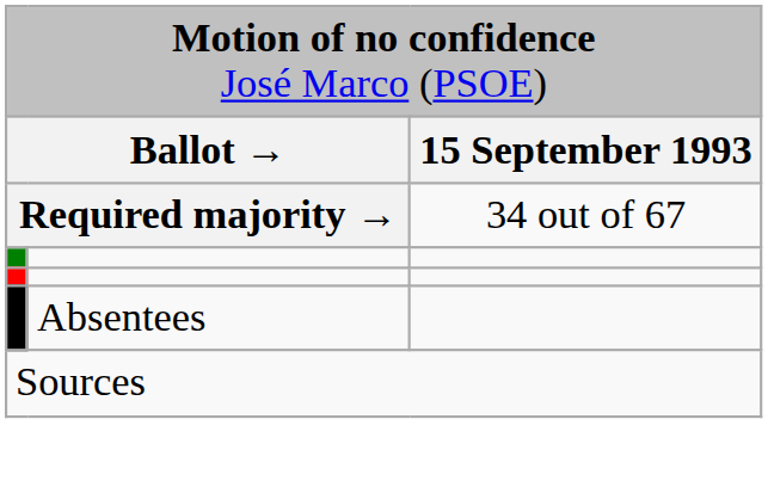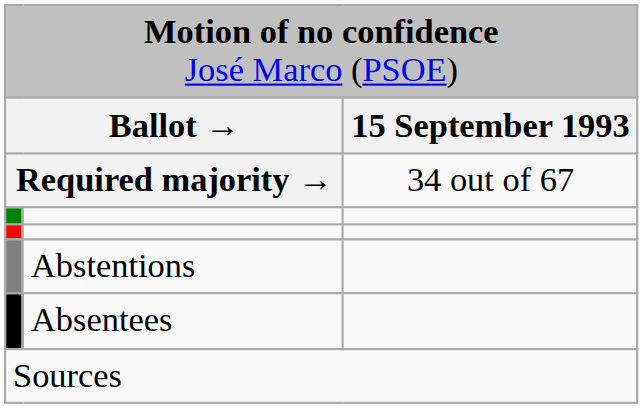+ row: Abstentions
